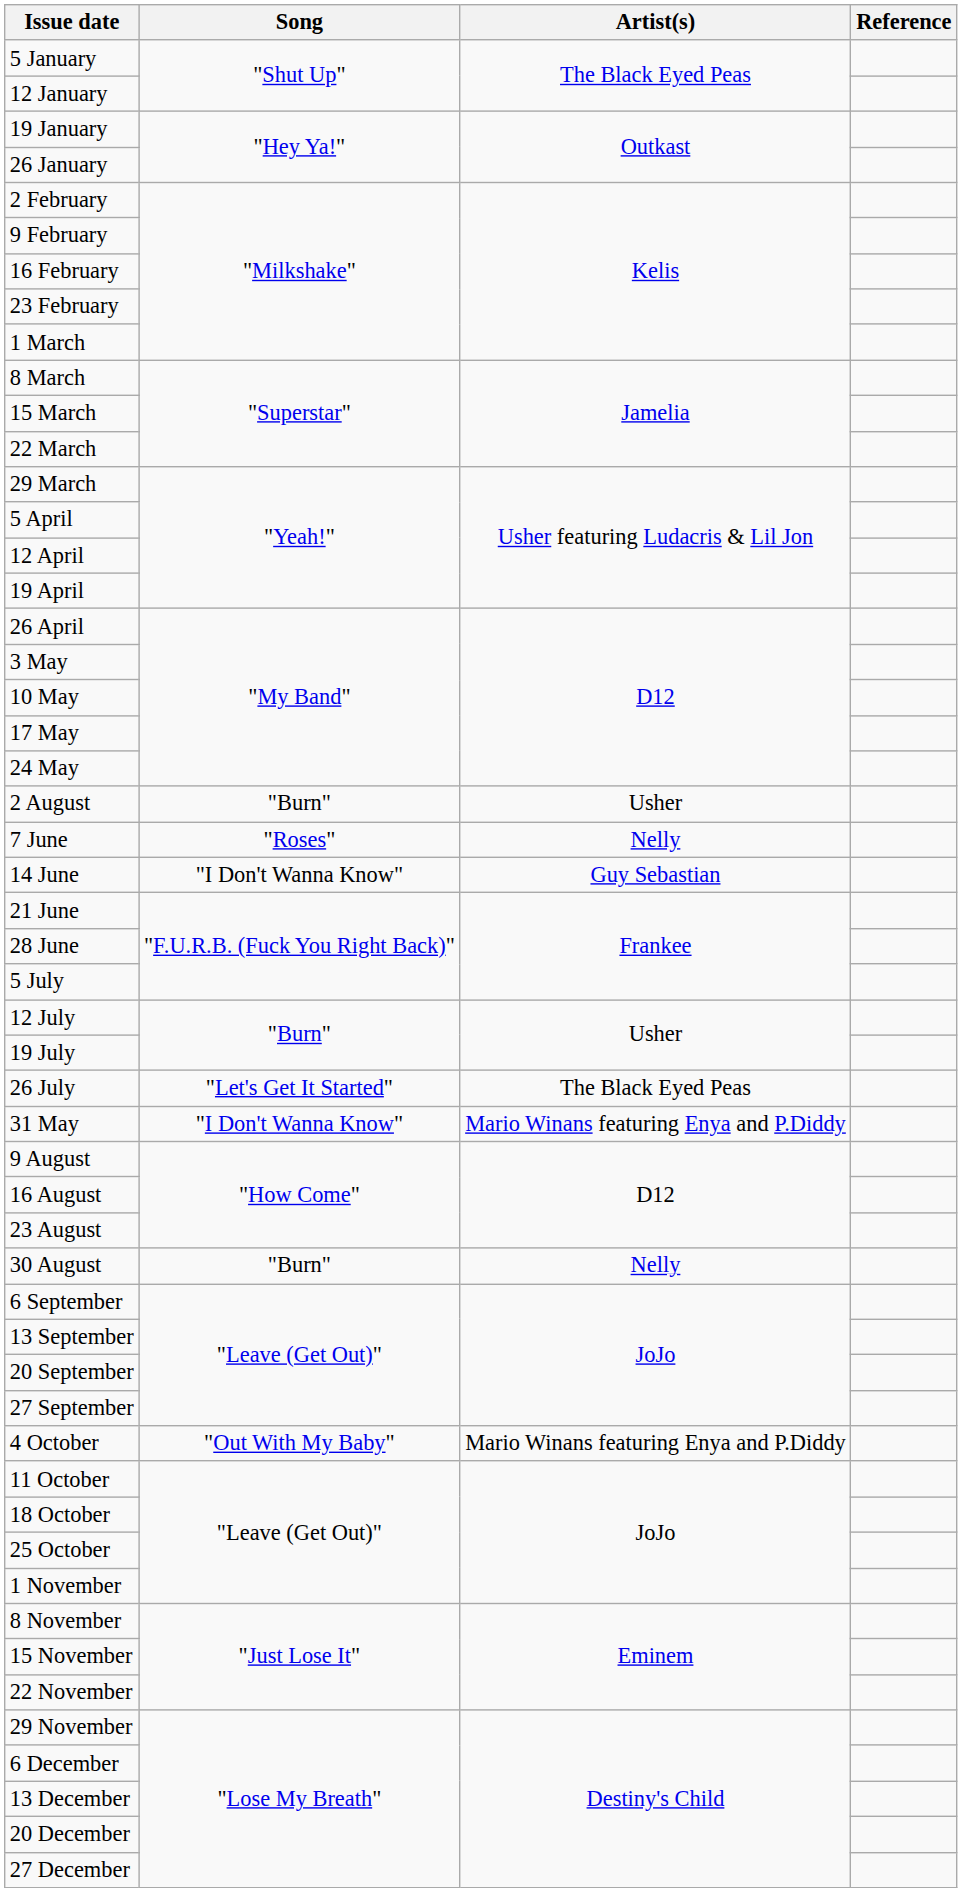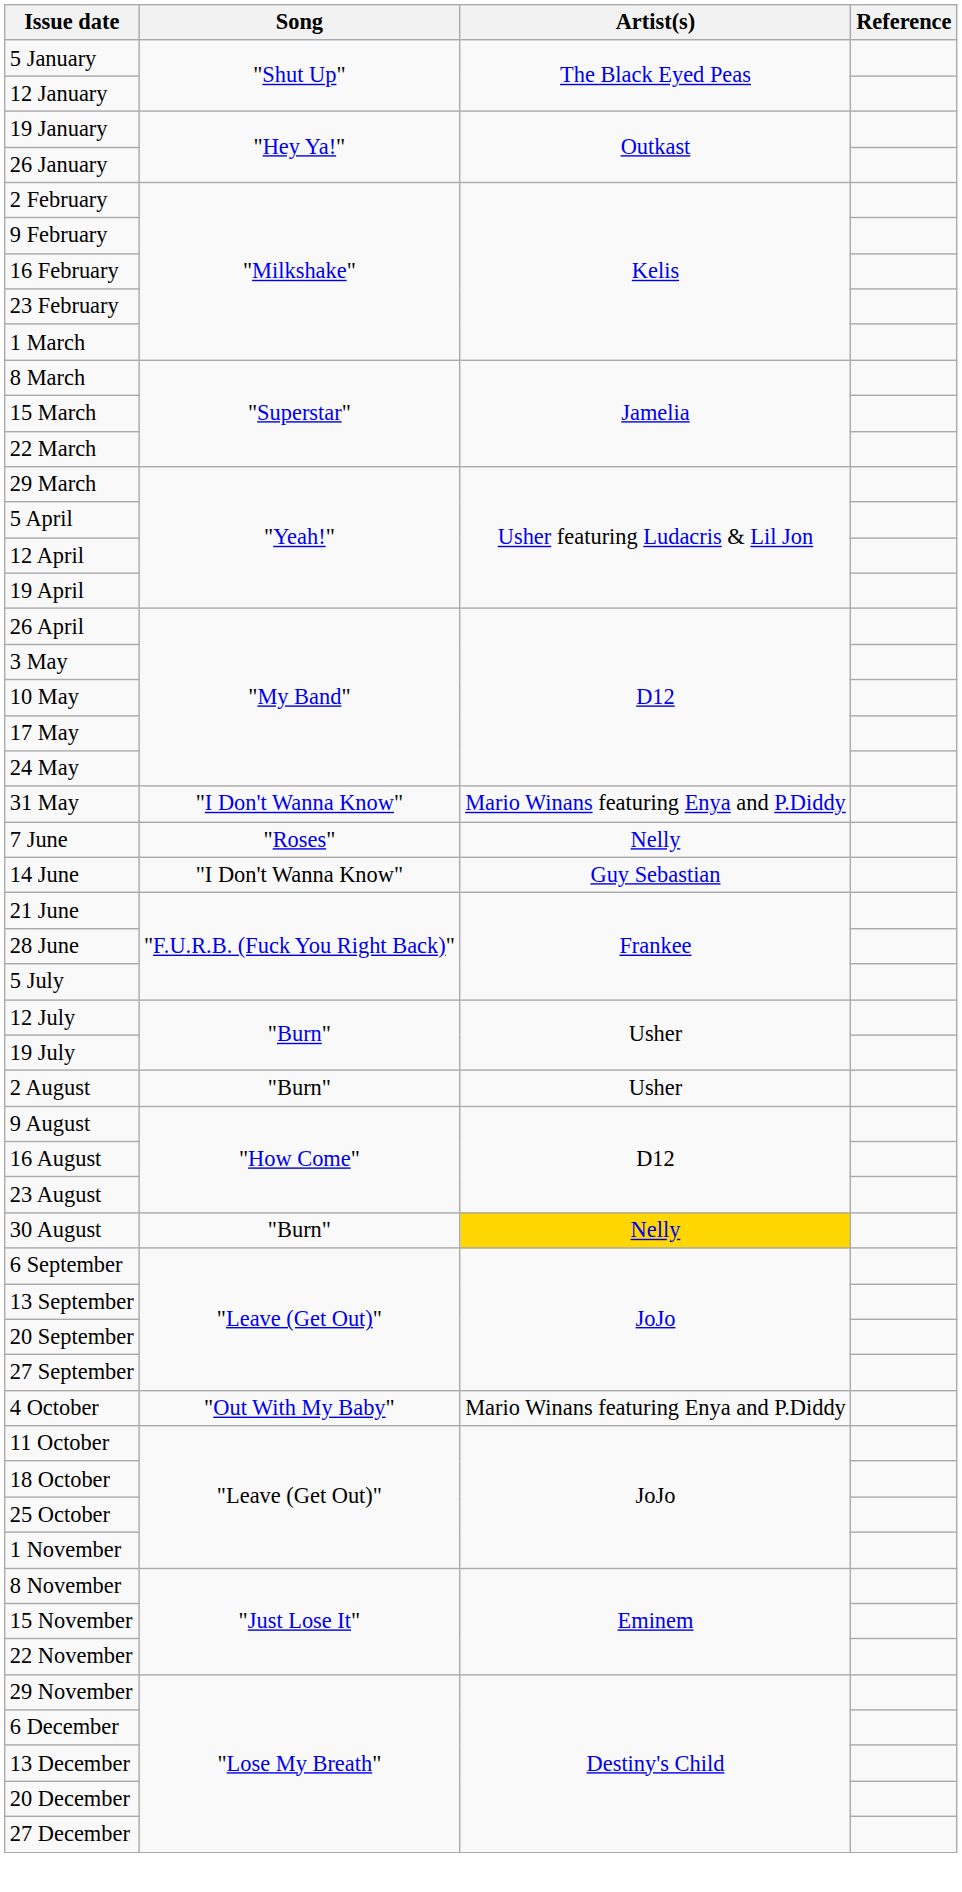rows swapped: 31 May <-> 2 August
- row: 26 July | "Let's Get It Started" | The Black Eyed Peas
30 August | Artist(s): no background -> gold background
